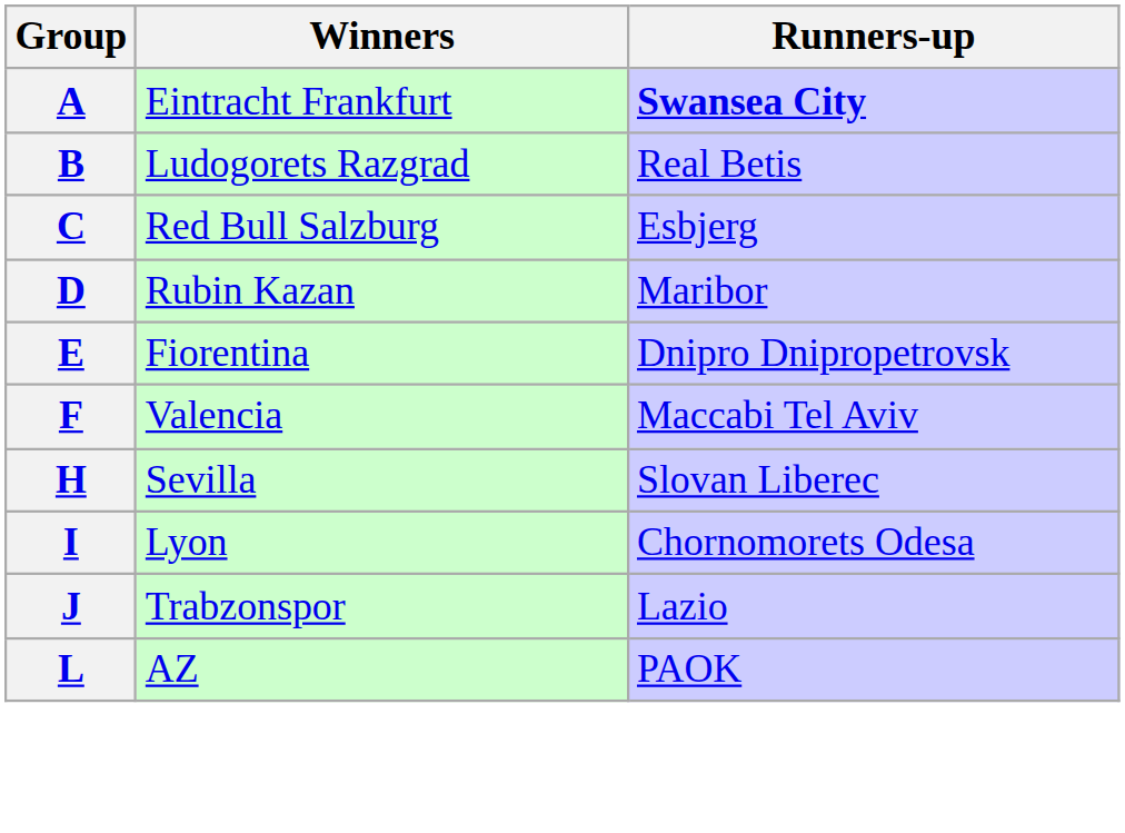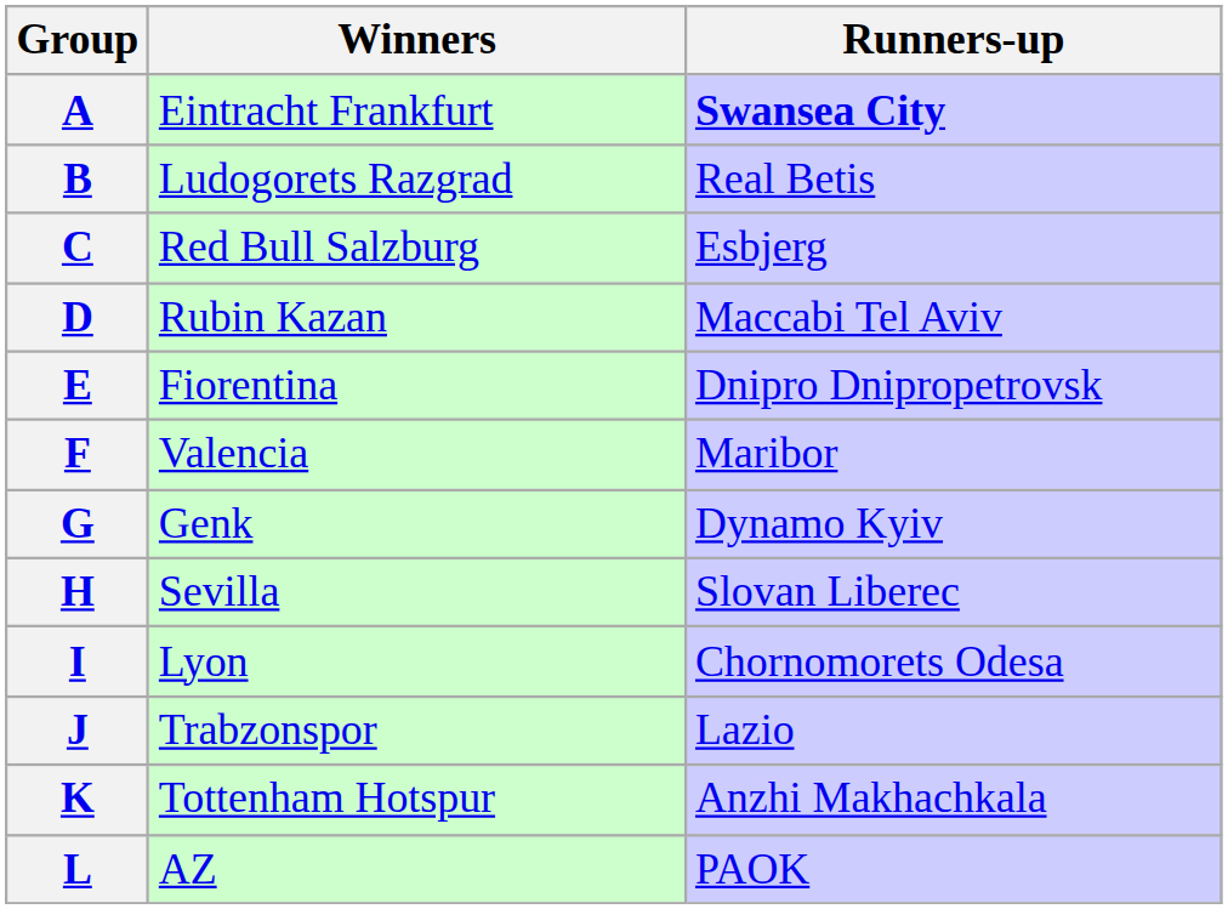D | Runners-up: Maribor -> Maccabi Tel Aviv
F | Runners-up: Maccabi Tel Aviv -> Maribor
+ row: G | Genk | Dynamo Kyiv
+ row: K | Tottenham Hotspur | Anzhi Makhachkala
